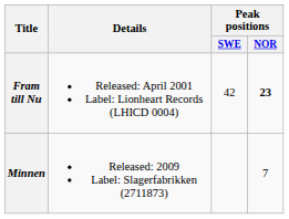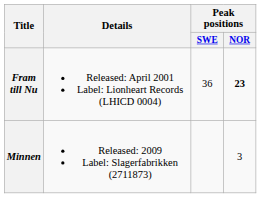Fram till Nu | Peak positions / SWE: 42 -> 36
Minnen | Peak positions / NOR: 7 -> 3
